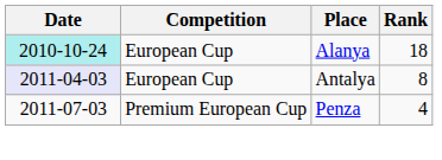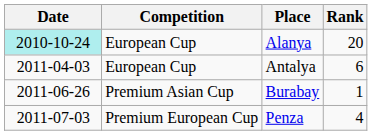Alanya | Rank: 18 -> 20
Antalya | Date: lavender background -> no background
Antalya | Rank: 8 -> 6
+ row: 2011-06-26 | Premium Asian Cup | Burabay | 1
